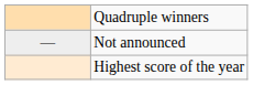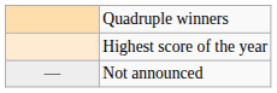rows swapped: Highest score of the year <-> Not announced
